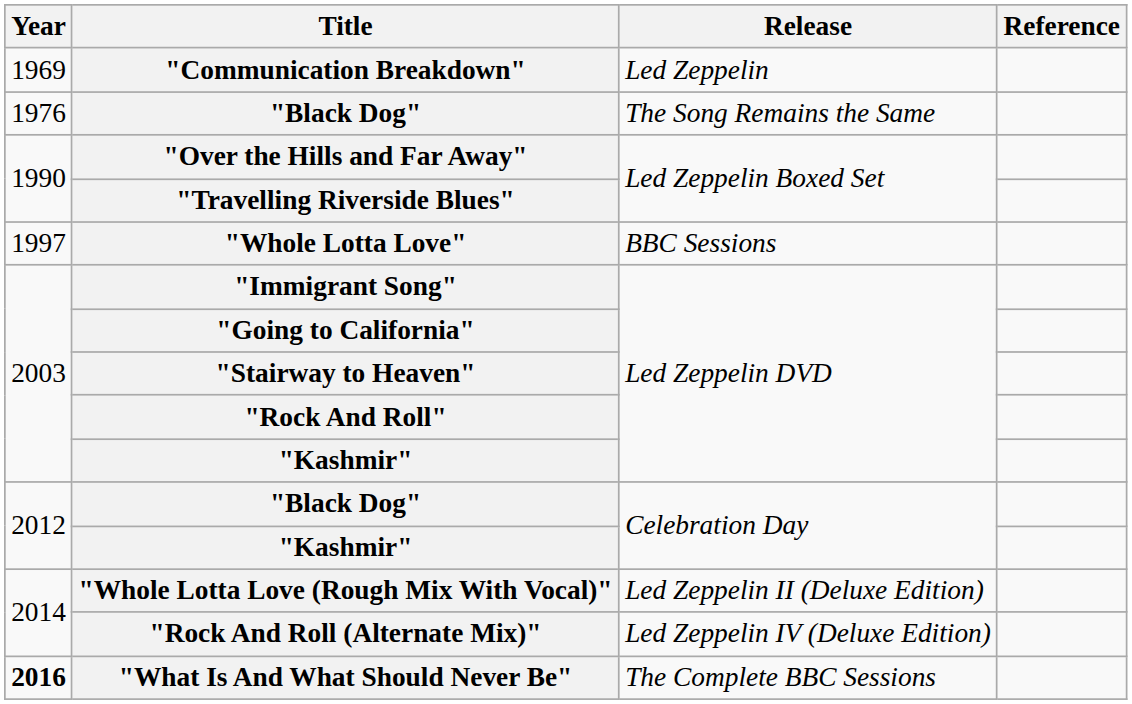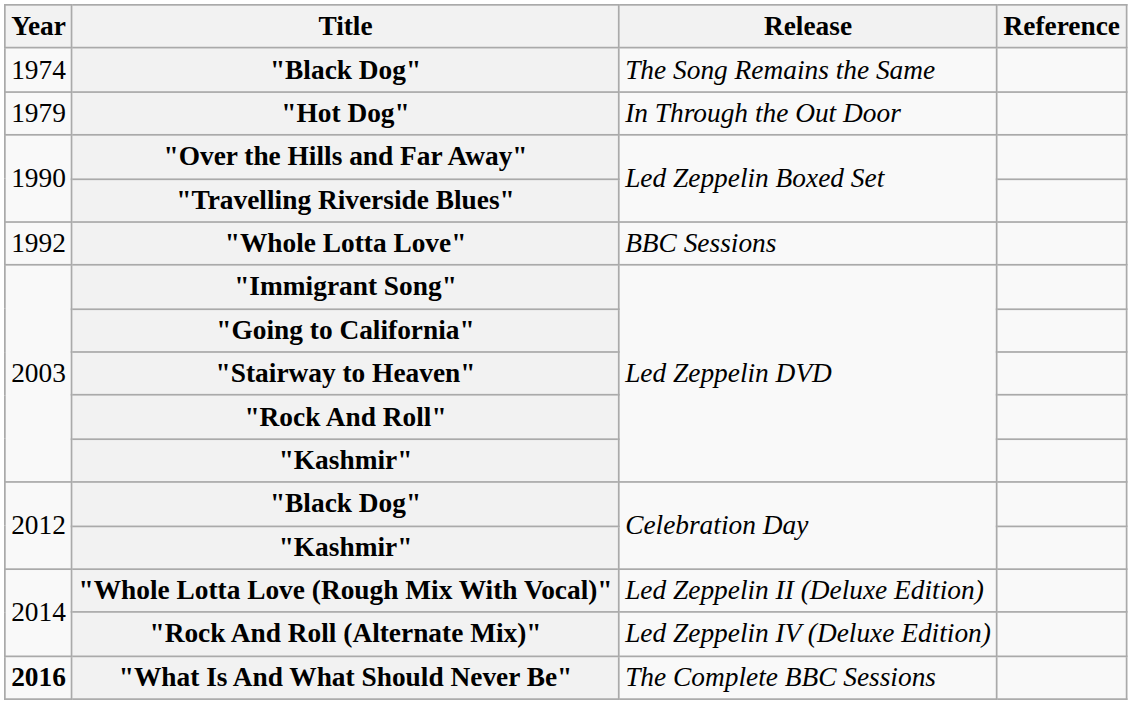- row: 1969 | "Communication Breakdown" | Led Zeppelin
"Black Dog" / The Song Remains the Same | Year: 1976 -> 1974
+ row: 1979 | "Hot Dog" | In Through the Out Door
"Whole Lotta Love" | Year: 1997 -> 1992
